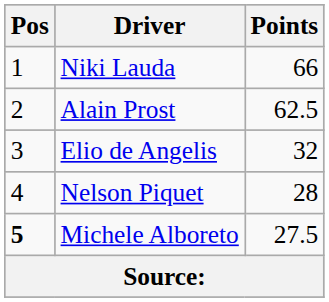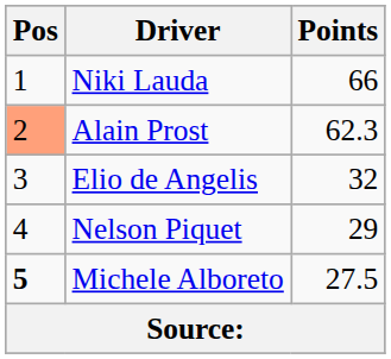Alain Prost | Pos: no background -> lightsalmon background
Alain Prost | Points: 62.5 -> 62.3
Nelson Piquet | Points: 28 -> 29
